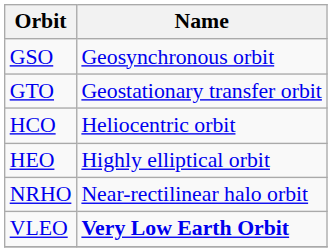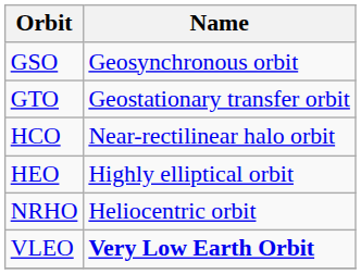HCO | Name: Heliocentric orbit -> Near-rectilinear halo orbit
NRHO | Name: Near-rectilinear halo orbit -> Heliocentric orbit
